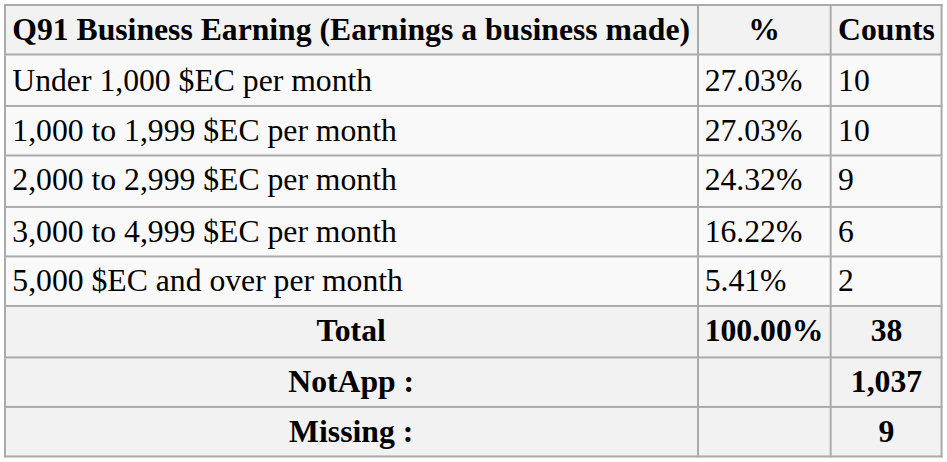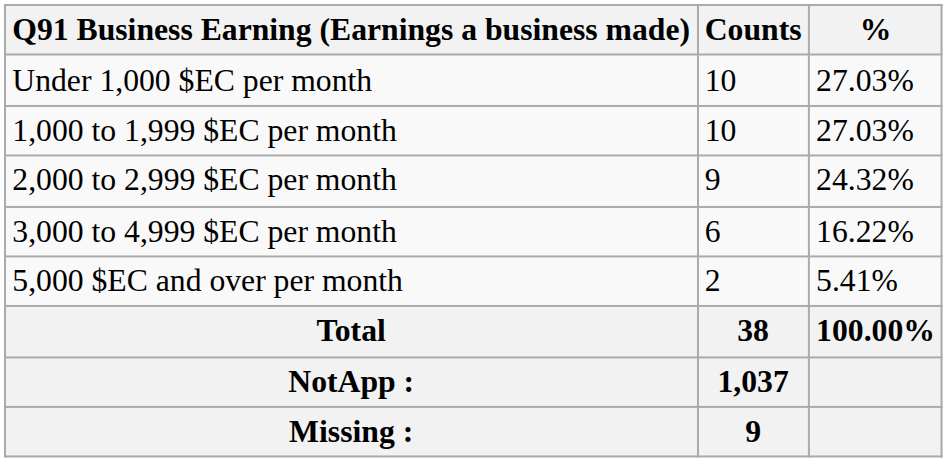columns swapped: Counts <-> %
